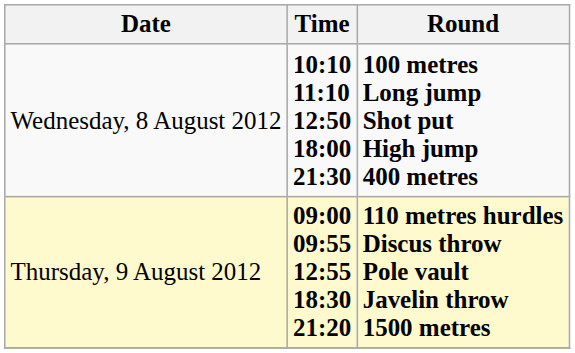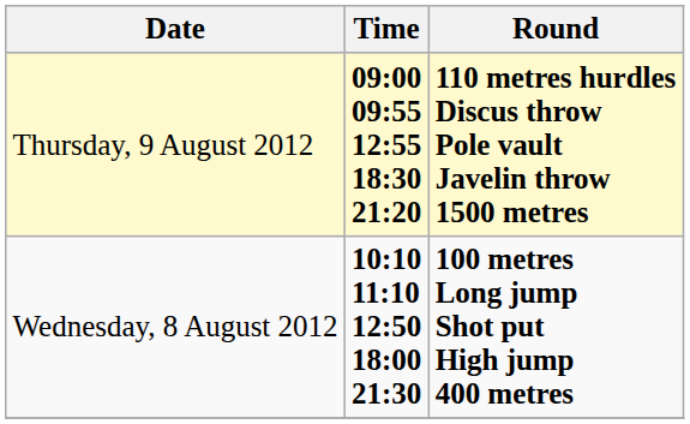rows swapped: Wednesday, 8 August 2012 <-> Thursday, 9 August 2012
